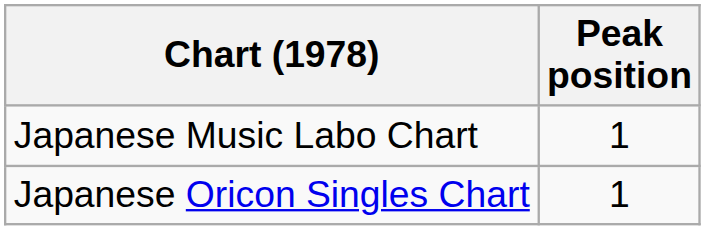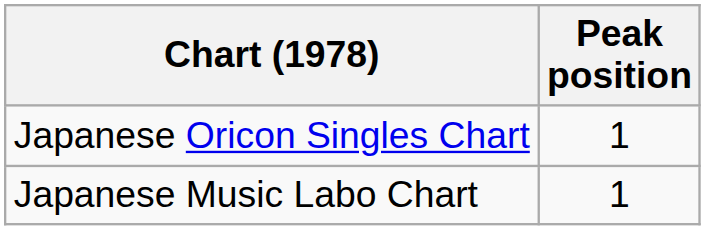rows swapped: Japanese Oricon Singles Chart <-> Japanese Music Labo Chart
